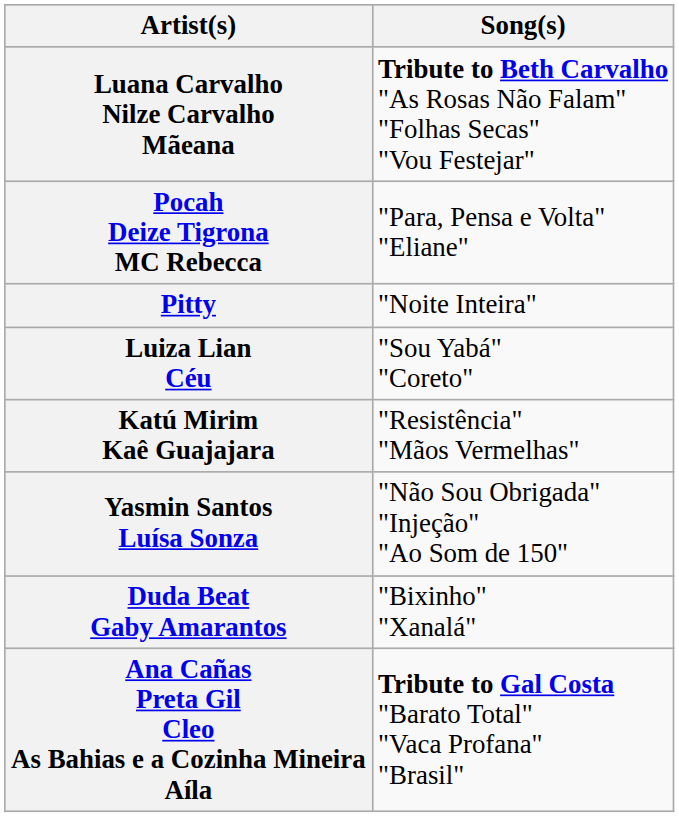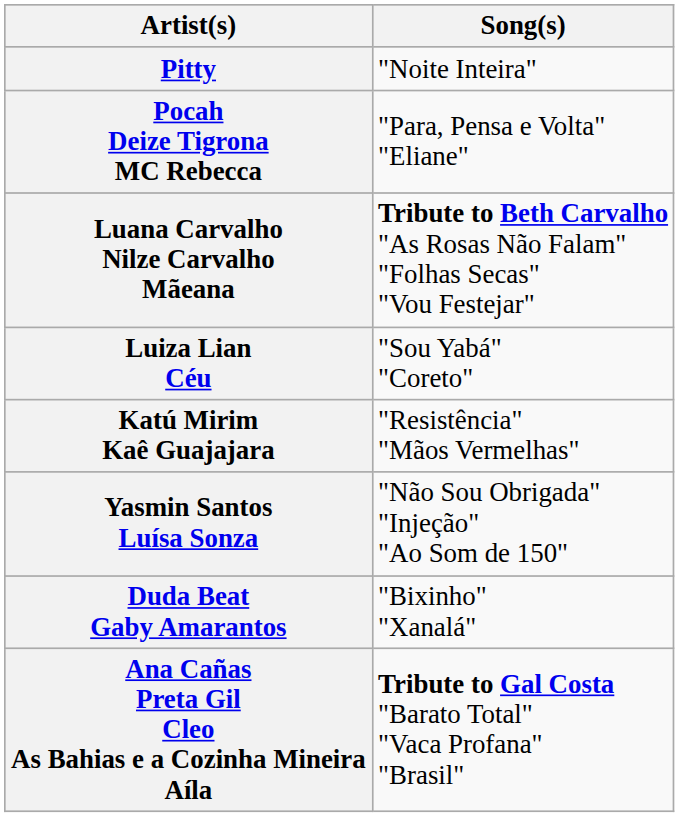rows swapped: Pitty <-> Luana Carvalho Nilze Carvalho Mãeana
